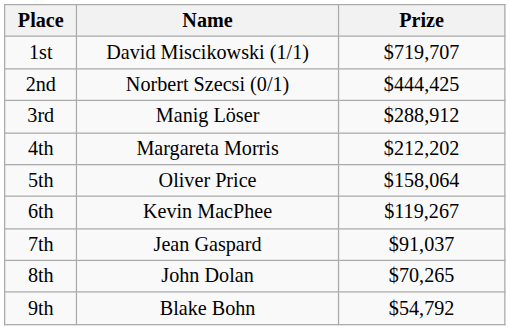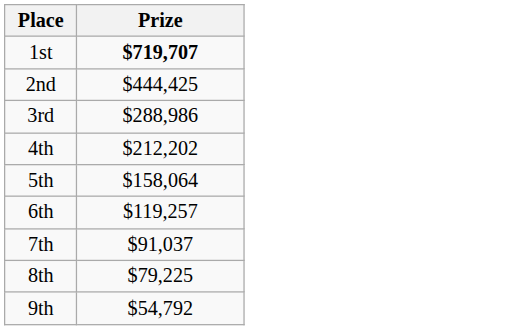- column: Name | David Miscikowski (1/1) | Norbert Szecsi (0/1) | Manig Löser | Margareta Morris | Oliver Price | Kevin MacPhee | Jean Gaspard | John Dolan | Blake Bohn
1st | Prize: normal -> bold
3rd | Prize: $288,912 -> $288,986
6th | Prize: $119,267 -> $119,257
8th | Prize: $70,265 -> $79,225
